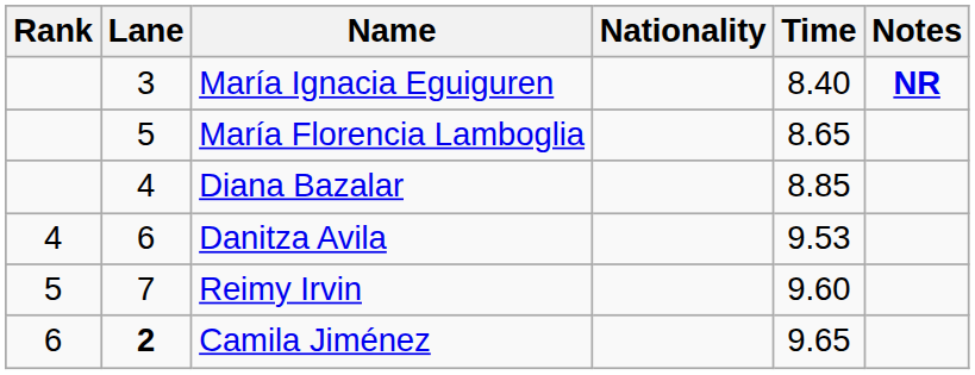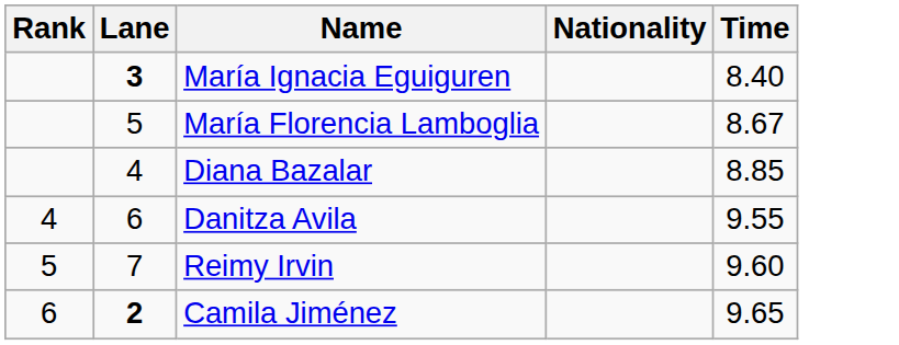- column: Notes | NR
María Ignacia Eguiguren | Lane: normal -> bold
María Florencia Lamboglia | Time: 8.65 -> 8.67
Danitza Avila | Time: 9.53 -> 9.55
